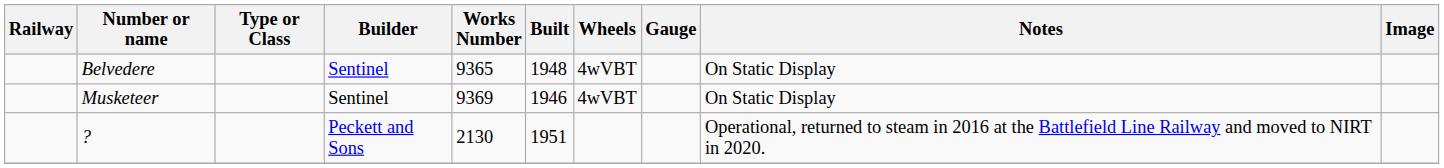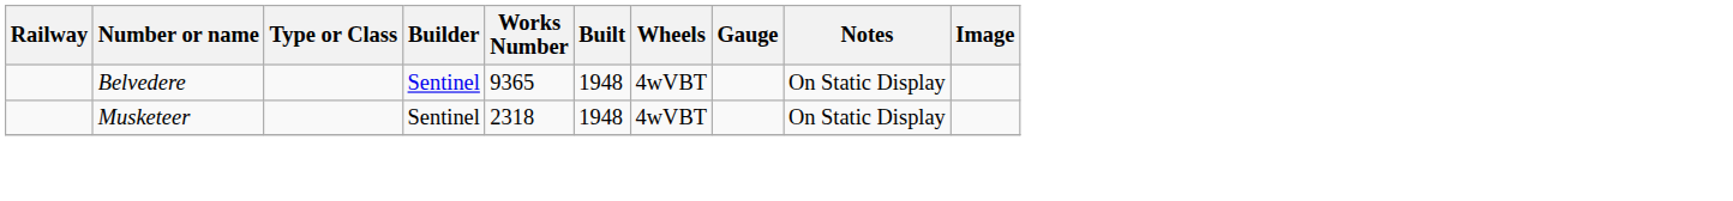Musketeer | Works Number: 9369 -> 2318
Musketeer | Built: 1946 -> 1948
- row: ? | Peckett and Sons | 2130 | 1951 | Operational, returned to steam in 2016 at the Battlefield Line Railway and moved to NIRT in 2020.
